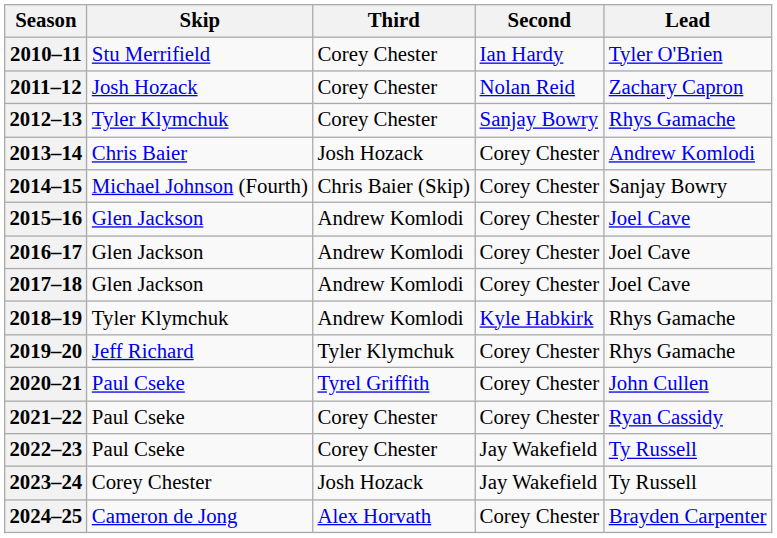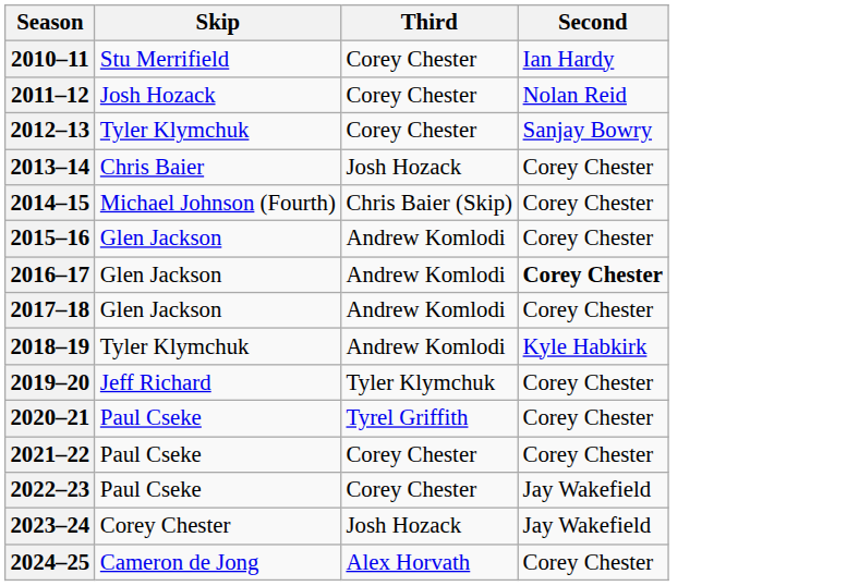- column: Lead | Tyler O'Brien | Zachary Capron | Rhys Gamache | Andrew Komlodi | Sanjay Bowry | Joel Cave | Joel Cave | Joel Cave | Rhys Gamache | Rhys Gamache | John Cullen | Ryan Cassidy | Ty Russell | Ty Russell | Brayden Carpenter
2016–17 | Second: normal -> bold
